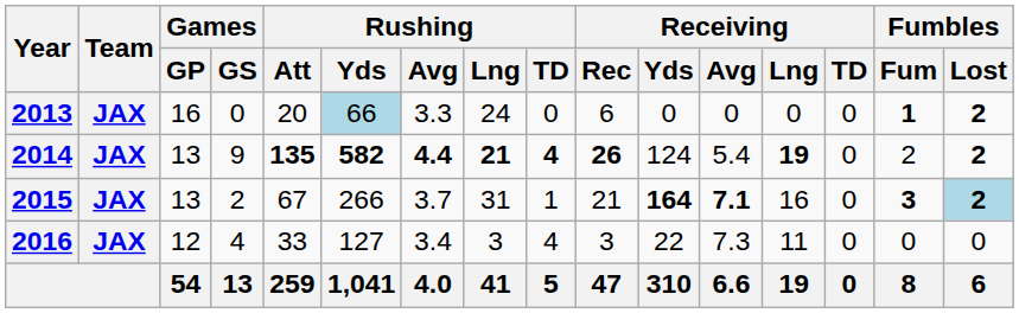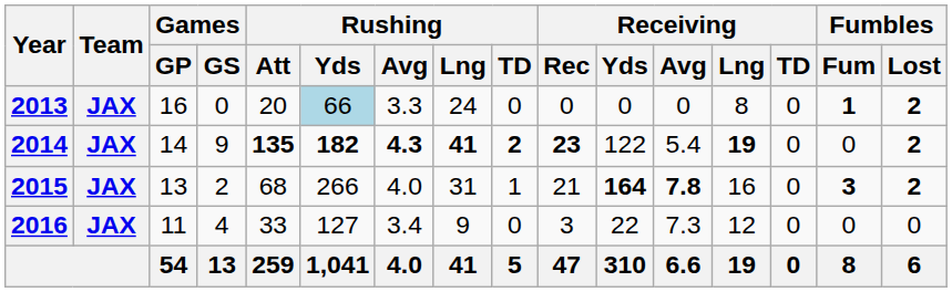2013 | Receiving / Rec: 6 -> 0
2013 | Receiving / Lng: 0 -> 8
2014 | Games / GP: 13 -> 14
2014 | Rushing / Yds: 582 -> 182
2014 | Rushing / Avg: 4.4 -> 4.3
2014 | Rushing / Lng: 21 -> 41
2014 | Rushing / TD: 4 -> 2
2014 | Receiving / Rec: 26 -> 23
2014 | Receiving / Yds: 124 -> 122
2014 | Fumbles / Fum: 2 -> 0
2015 | Rushing / Att: 67 -> 68
2015 | Rushing / Avg: 3.7 -> 4.0
2015 | Receiving / Avg: 7.1 -> 7.8
2015 | Fumbles / Lost: lightblue background -> no background
2016 | Games / GP: 12 -> 11
2016 | Rushing / Lng: 3 -> 9
2016 | Rushing / TD: 4 -> 0
2016 | Receiving / Lng: 11 -> 12
